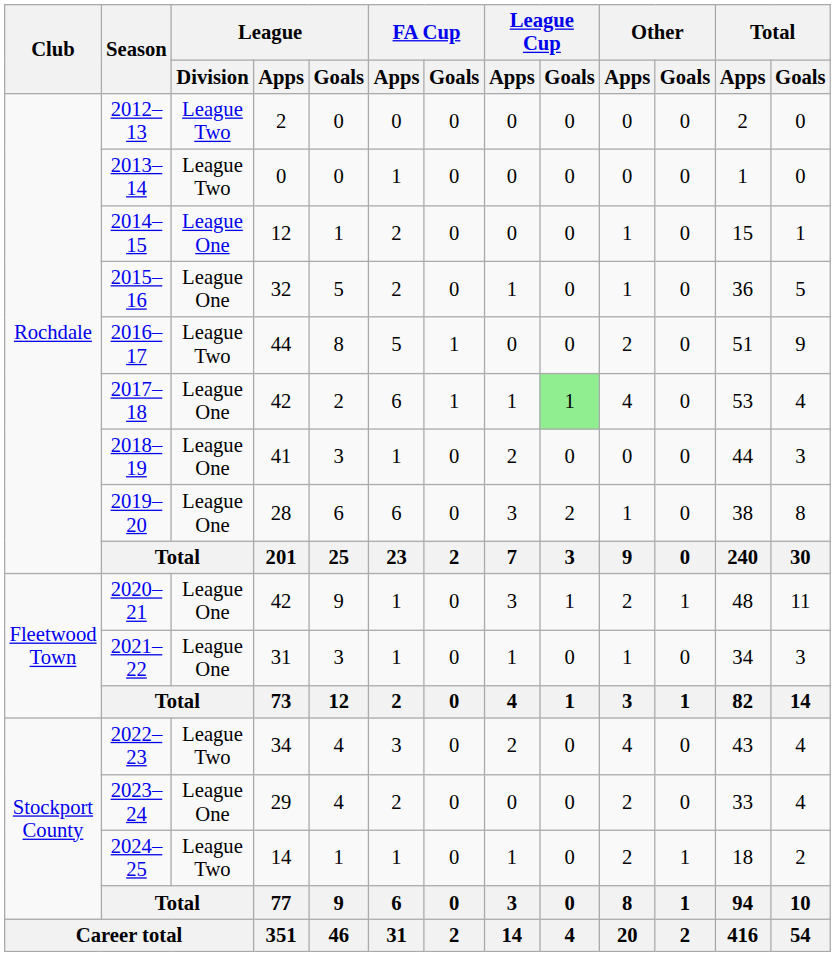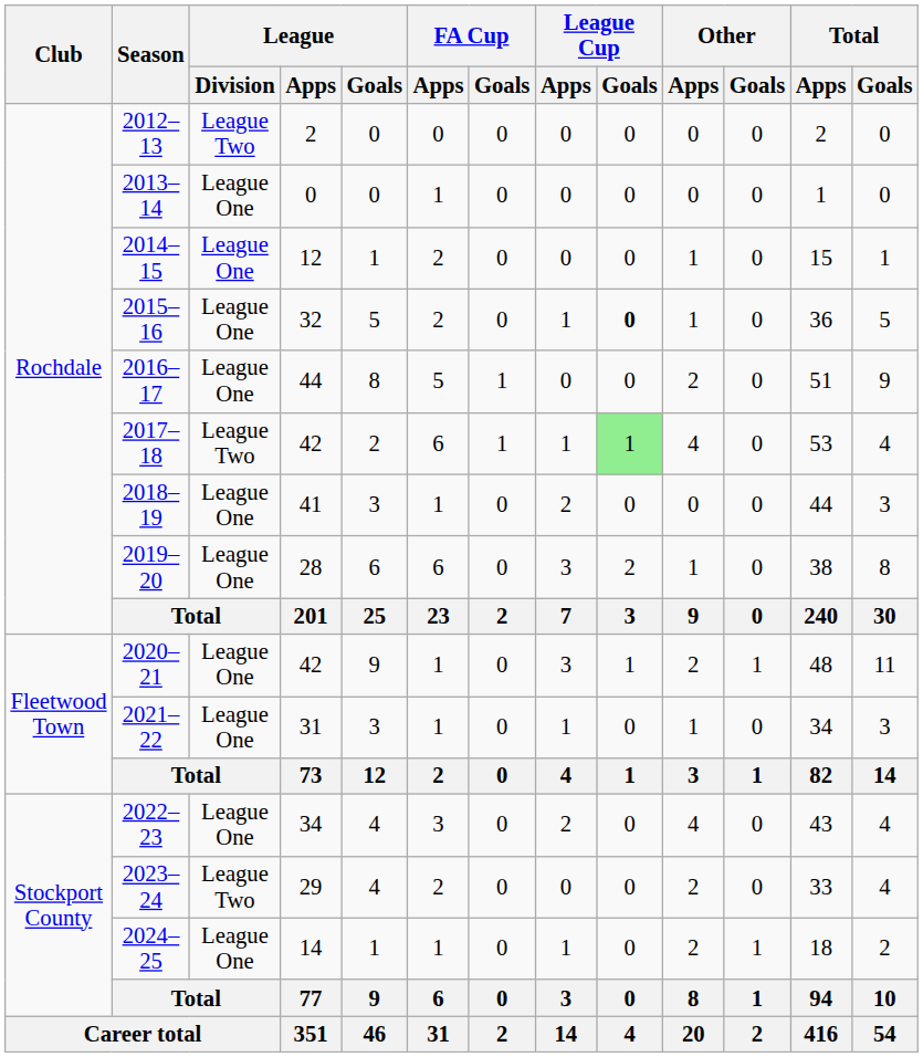2013–14 | League / Division: League Two -> League One
2015–16 | League Cup / Goals: normal -> bold
2016–17 | League / Division: League Two -> League One
2017–18 | League / Division: League One -> League Two
2022–23 | League / Division: League Two -> League One
2023–24 | League / Division: League One -> League Two
2024–25 | League / Division: League Two -> League One
